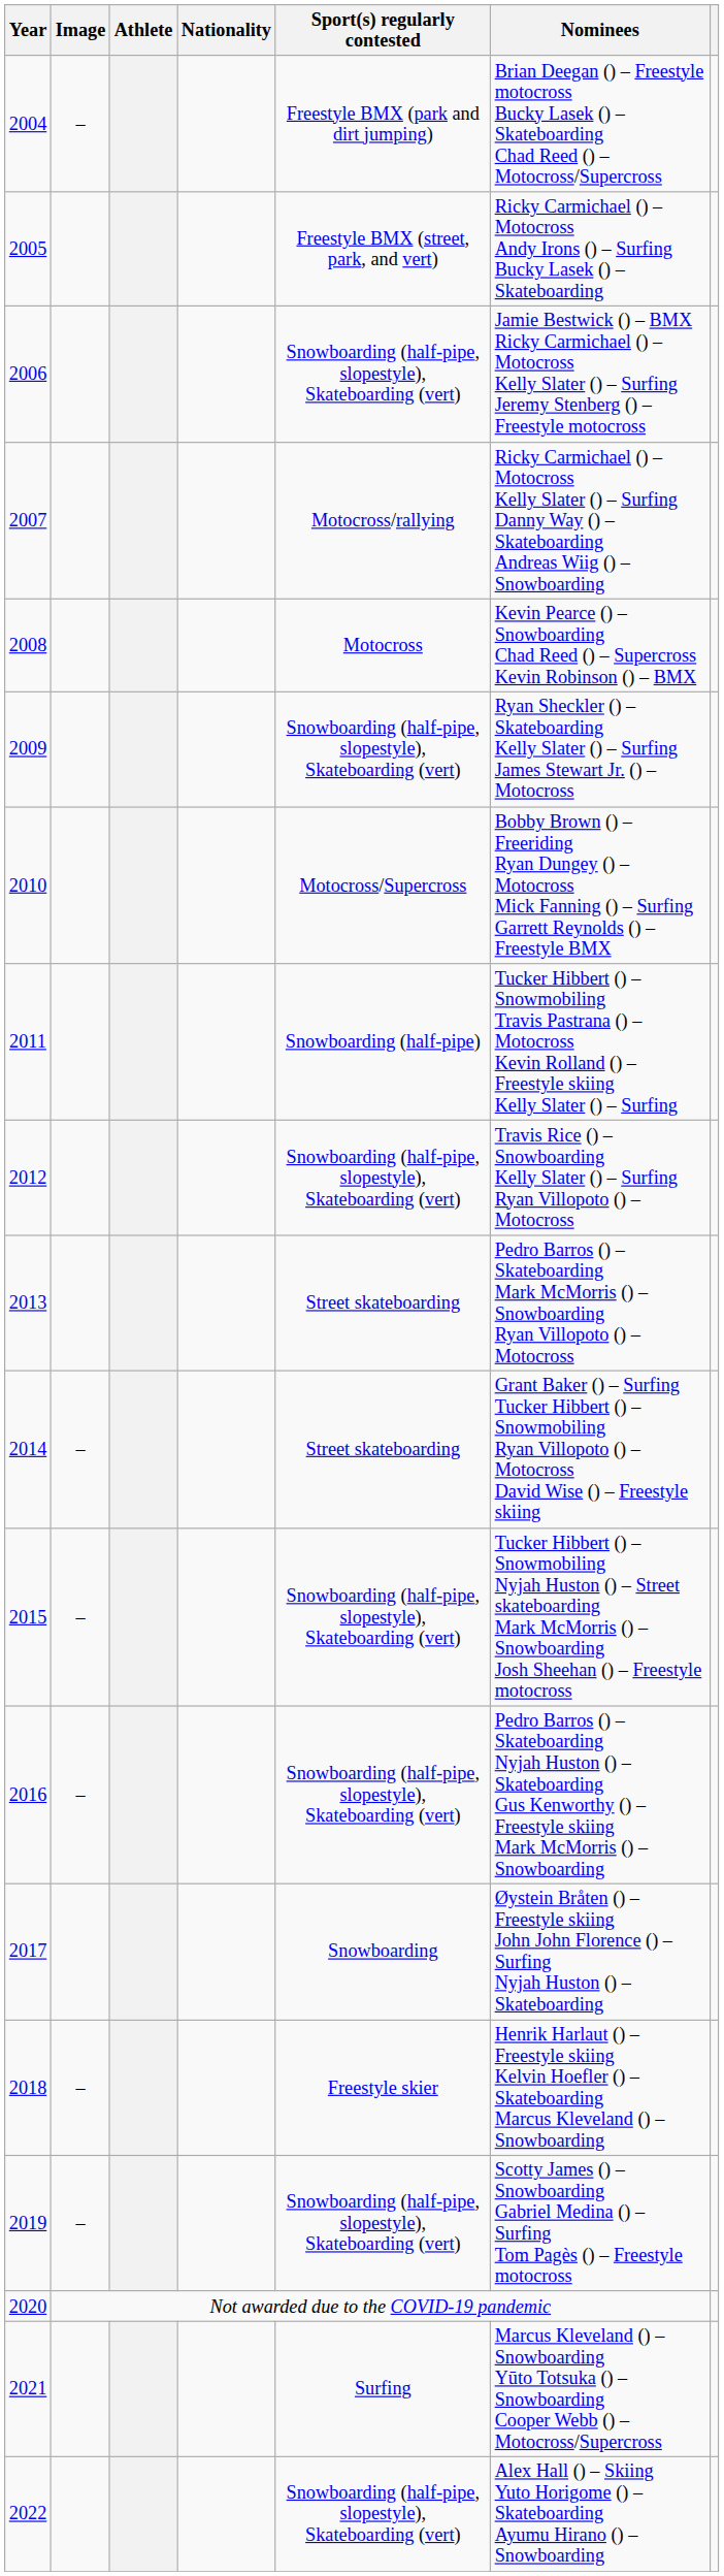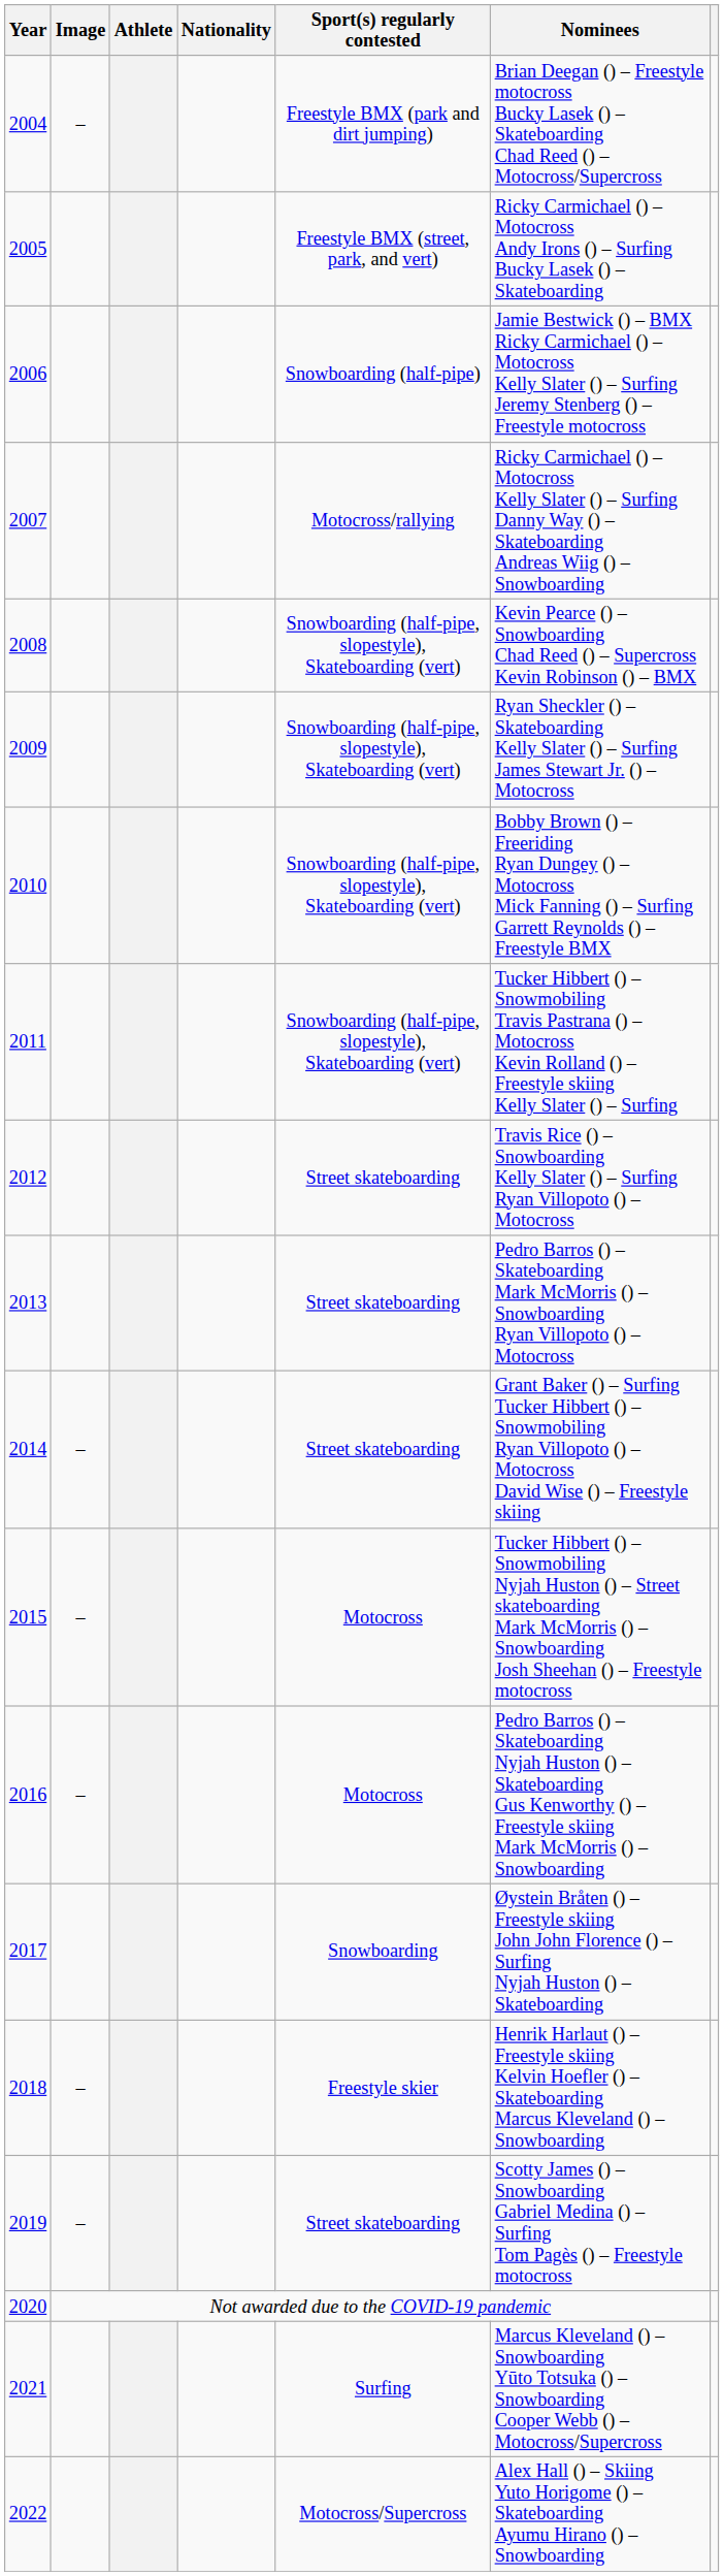2006 | Sport(s) regularly contested: Snowboarding (half-pipe, slopestyle), Skateboarding (vert) -> Snowboarding (half-pipe)
2008 | Sport(s) regularly contested: Motocross -> Snowboarding (half-pipe, slopestyle), Skateboarding (vert)
2010 | Sport(s) regularly contested: Motocross/Supercross -> Snowboarding (half-pipe, slopestyle), Skateboarding (vert)
2011 | Sport(s) regularly contested: Snowboarding (half-pipe) -> Snowboarding (half-pipe, slopestyle), Skateboarding (vert)
2012 | Sport(s) regularly contested: Snowboarding (half-pipe, slopestyle), Skateboarding (vert) -> Street skateboarding
2015 | Sport(s) regularly contested: Snowboarding (half-pipe, slopestyle), Skateboarding (vert) -> Motocross
2016 | Sport(s) regularly contested: Snowboarding (half-pipe, slopestyle), Skateboarding (vert) -> Motocross
2019 | Sport(s) regularly contested: Snowboarding (half-pipe, slopestyle), Skateboarding (vert) -> Street skateboarding
2022 | Sport(s) regularly contested: Snowboarding (half-pipe, slopestyle), Skateboarding (vert) -> Motocross/Supercross
